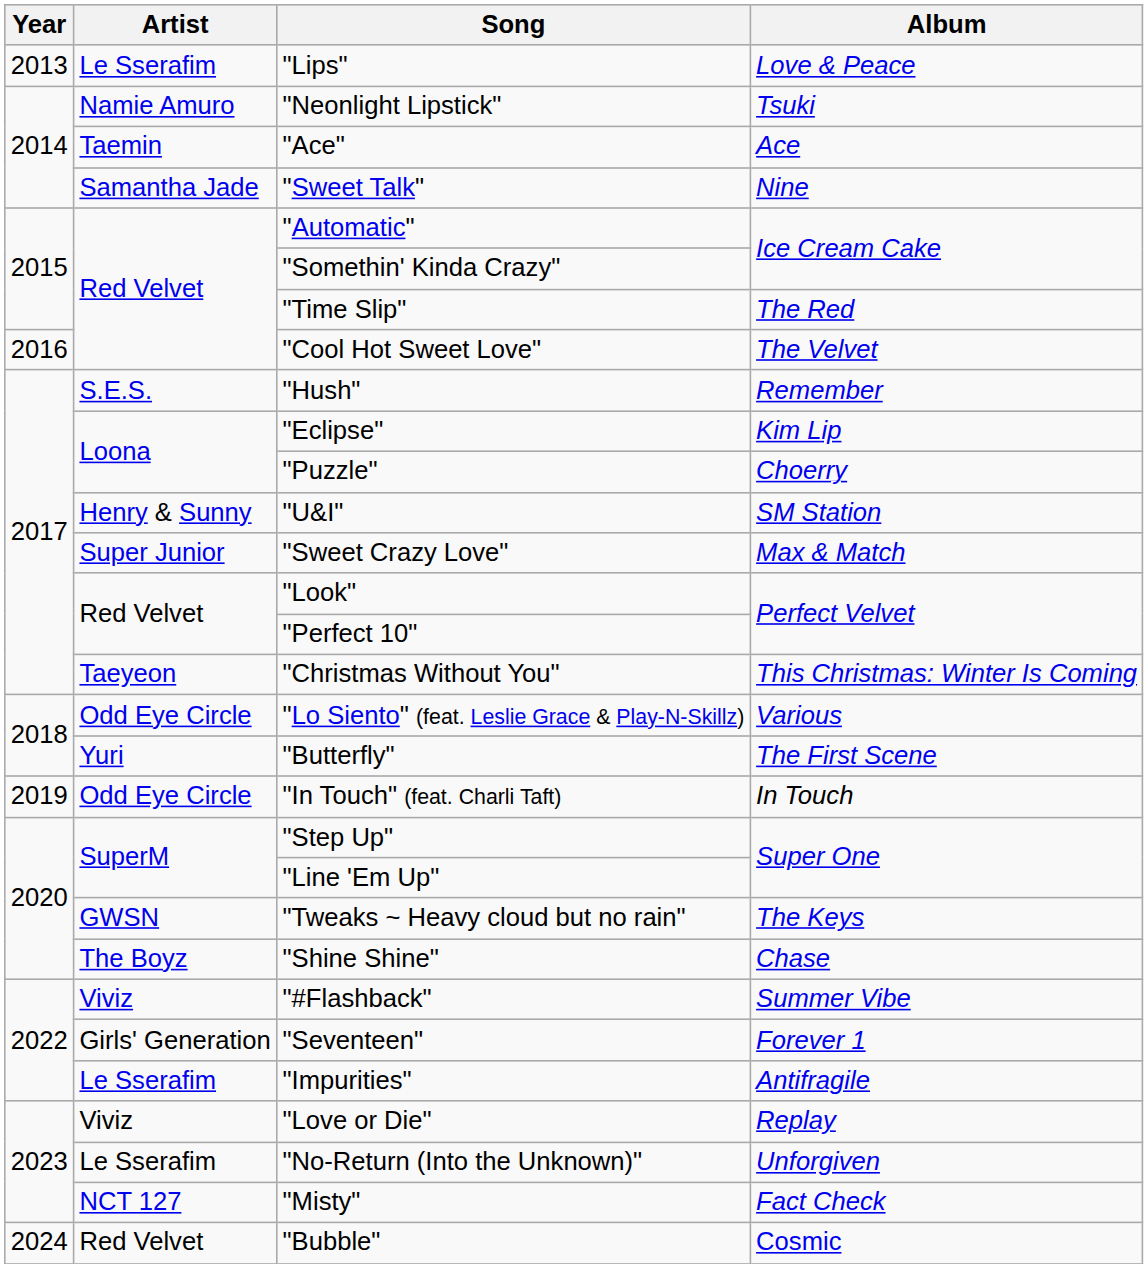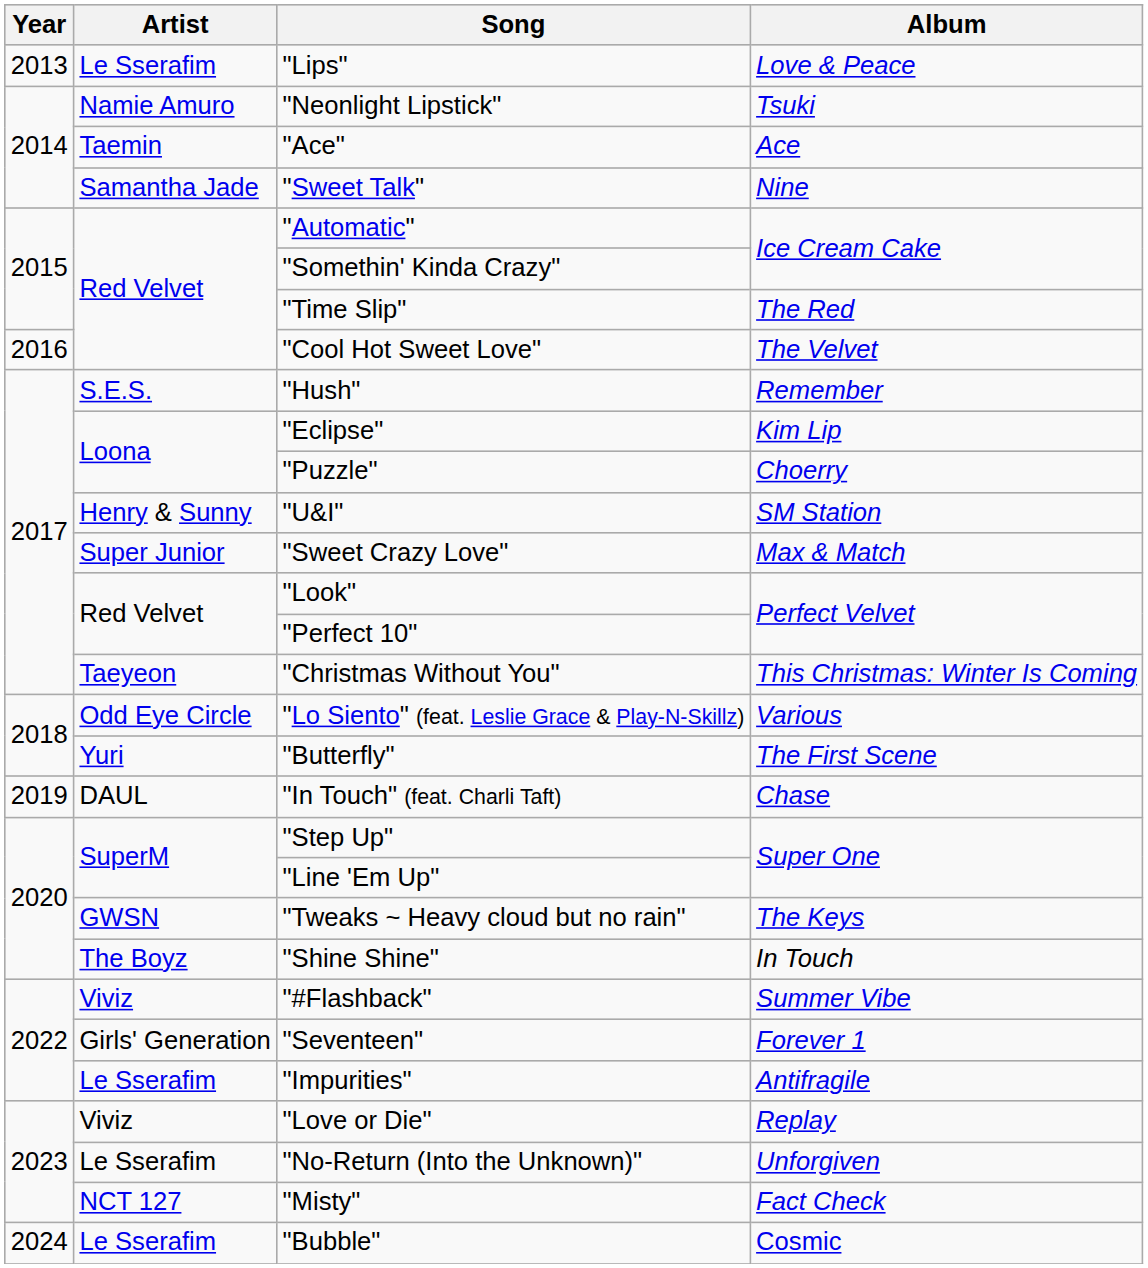"In Touch" (feat. Charli Taft) | Artist: Odd Eye Circle -> DAUL
"In Touch" (feat. Charli Taft) | Album: In Touch -> Chase
"Shine Shine" | Album: Chase -> In Touch
"Bubble" | Artist: Red Velvet -> Le Sserafim
